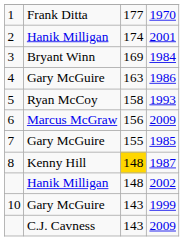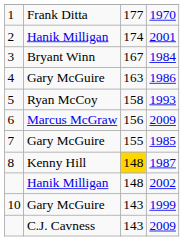3 | column 3: 169 -> 167
